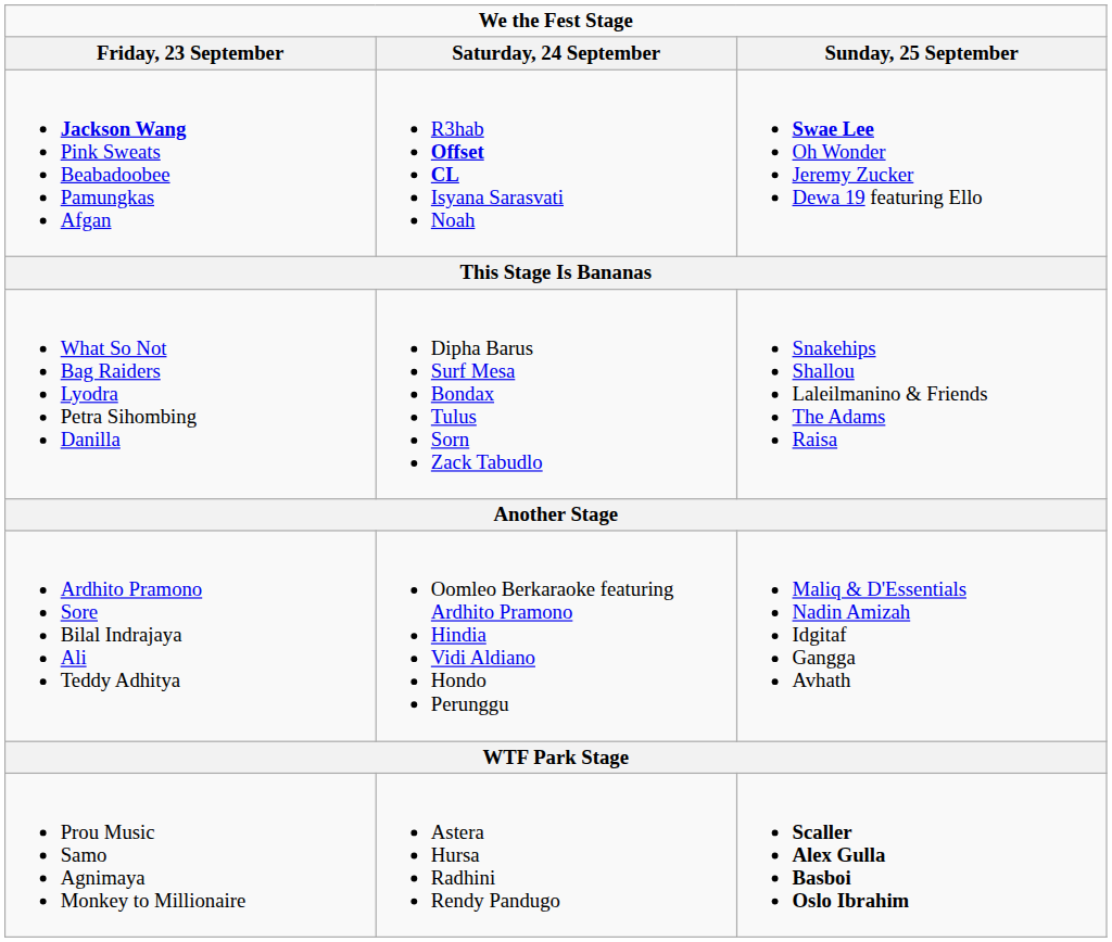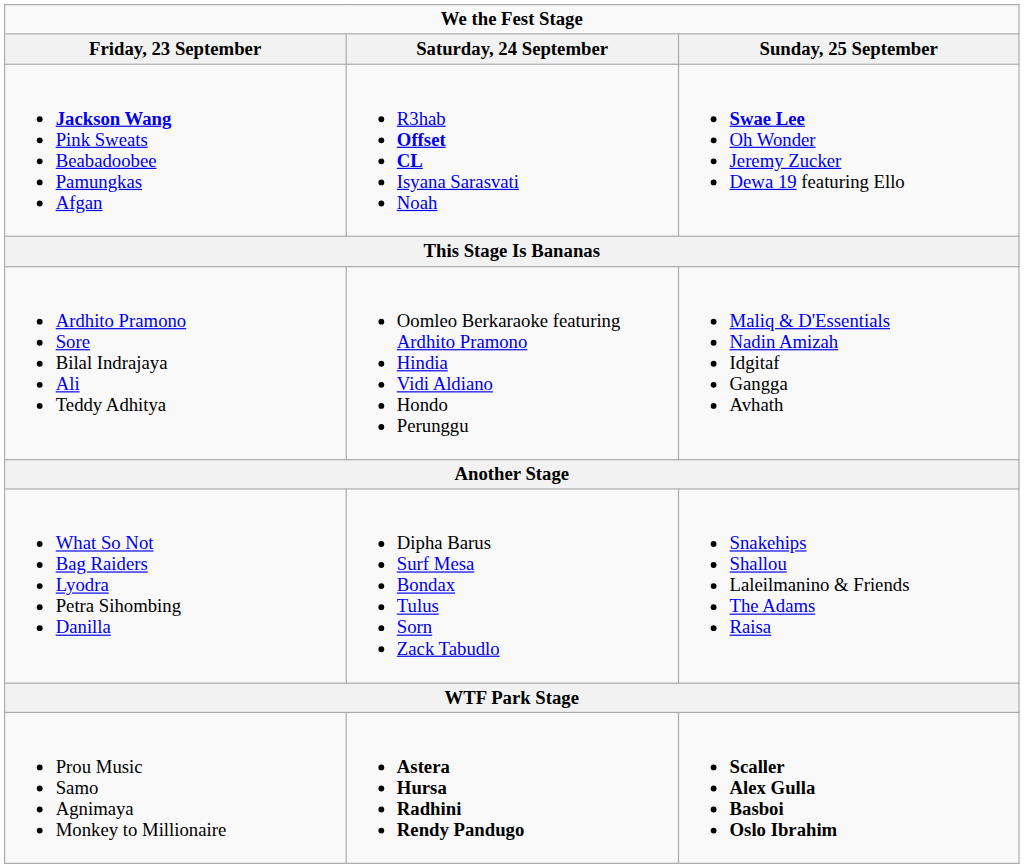rows swapped: What So Not Bag Raiders Lyodra Petra Sihombing Danilla <-> Ardhito Pramono Sore Bilal Indrajaya Ali Teddy Adhitya
Prou Music Samo Agnimaya Monkey to Millionaire | Saturday, 24 September: normal -> bold
